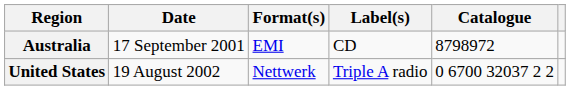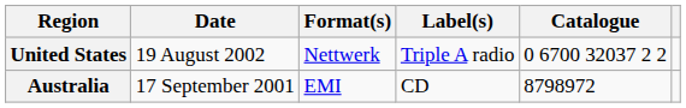rows swapped: Australia <-> United States
